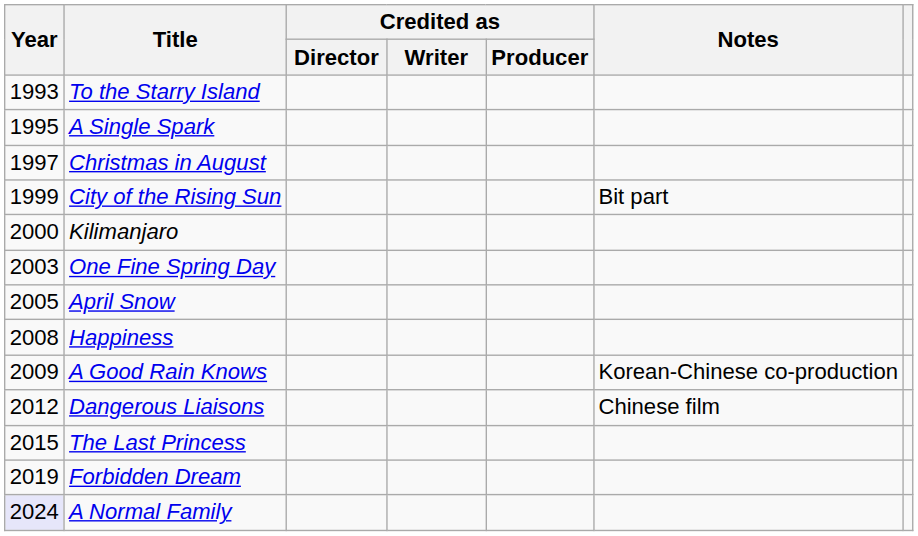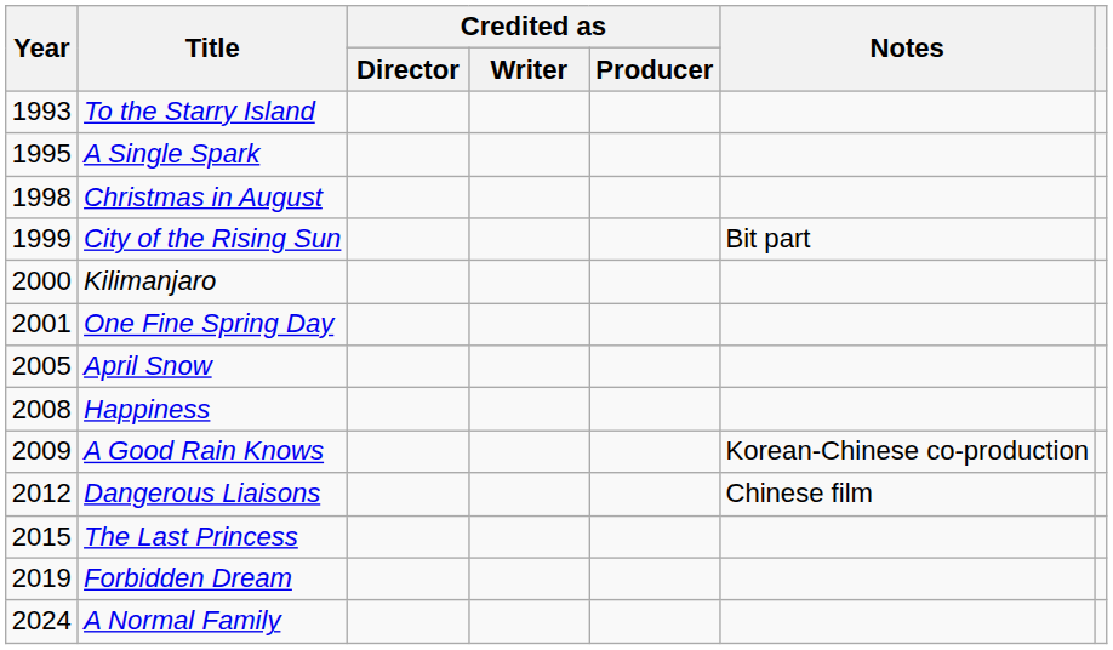Christmas in August | Year: 1997 -> 1998
One Fine Spring Day | Year: 2003 -> 2001
A Normal Family | Year: lavender background -> no background
